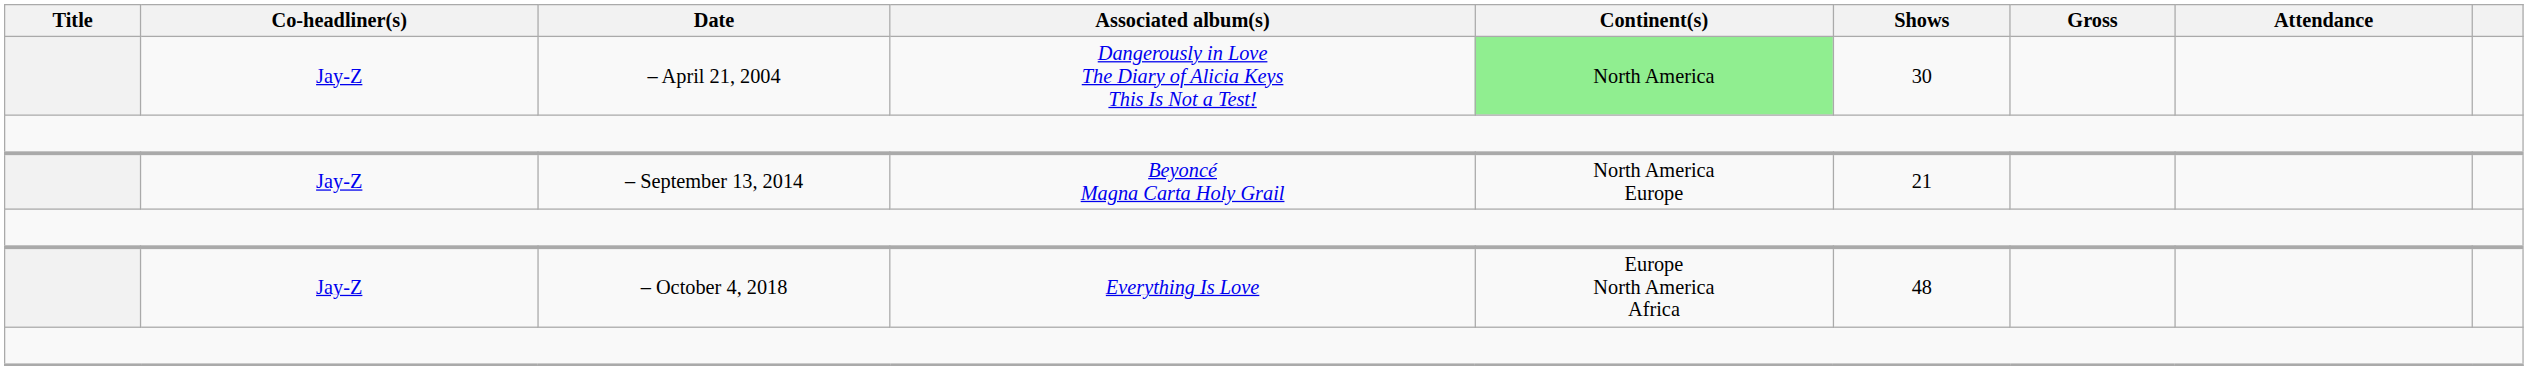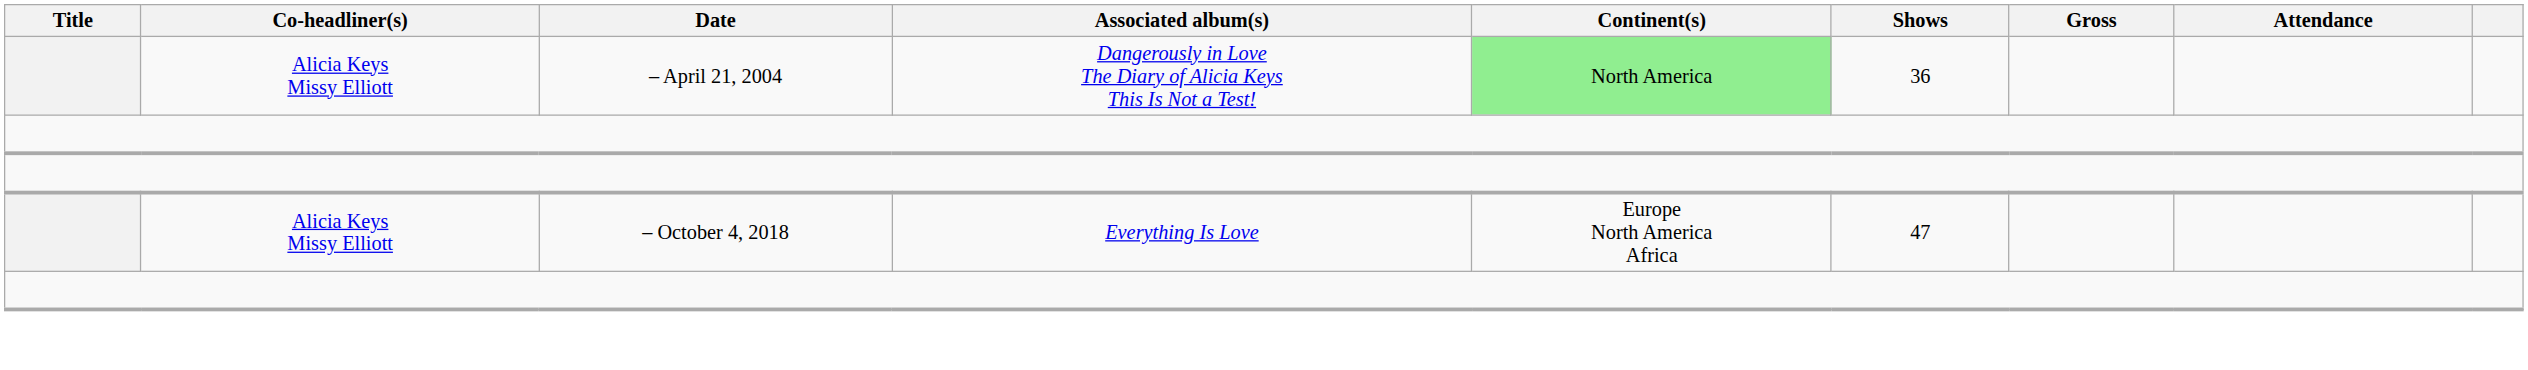– April 21, 2004 | Co-headliner(s): Jay-Z -> Alicia Keys Missy Elliott
– April 21, 2004 | Shows: 30 -> 36
- row: Jay-Z | – September 13, 2014 | Beyoncé Magna Carta Holy Grail | North America Europe | 21
– October 4, 2018 | Co-headliner(s): Jay-Z -> Alicia Keys Missy Elliott
– October 4, 2018 | Shows: 48 -> 47
